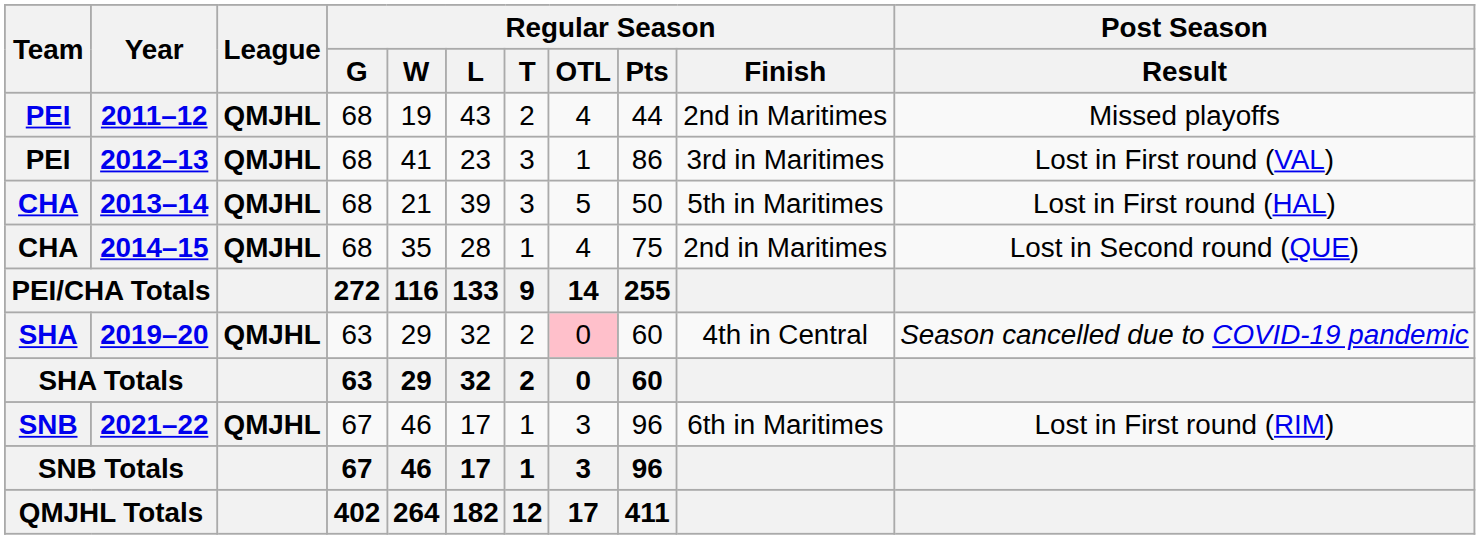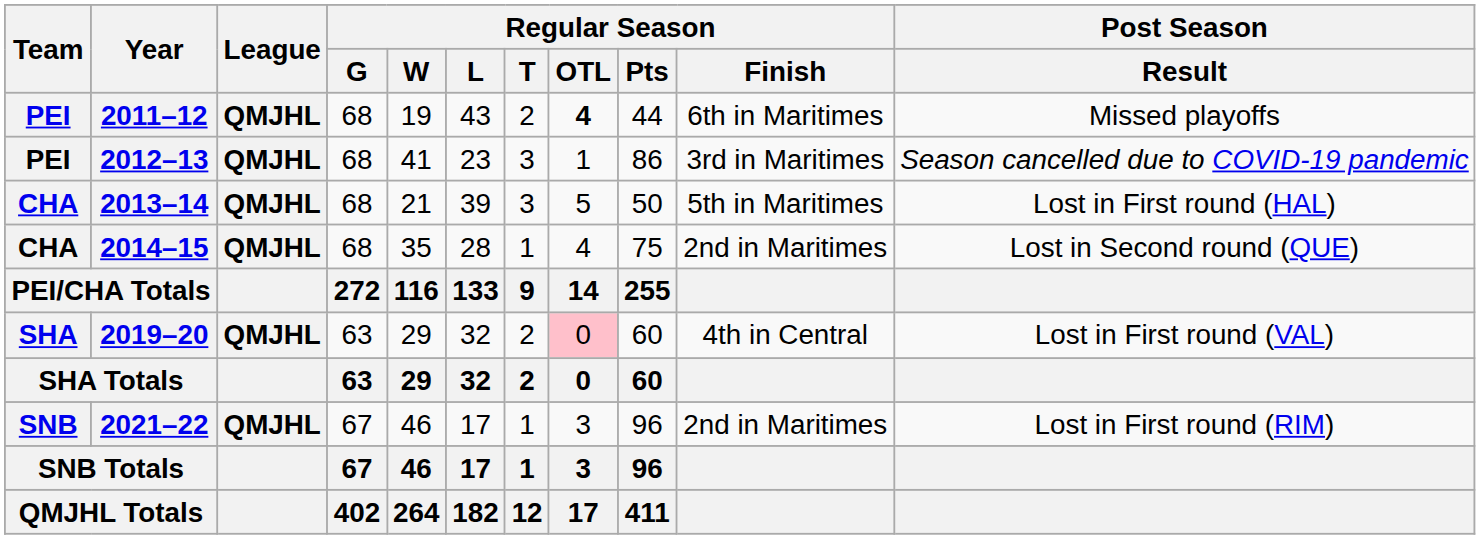2011–12 | Regular Season / OTL: normal -> bold
2011–12 | Regular Season / Finish: 2nd in Maritimes -> 6th in Maritimes
2012–13 | Post Season / Result: Lost in First round (VAL) -> Season cancelled due to COVID-19 pandemic
2019–20 | Post Season / Result: Season cancelled due to COVID-19 pandemic -> Lost in First round (VAL)
2021–22 | Regular Season / Finish: 6th in Maritimes -> 2nd in Maritimes
